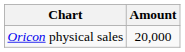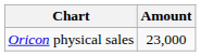Oricon physical sales | Amount: 20,000 -> 23,000
